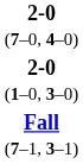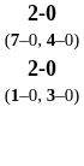- row: Fall (7–1, 3–1)
